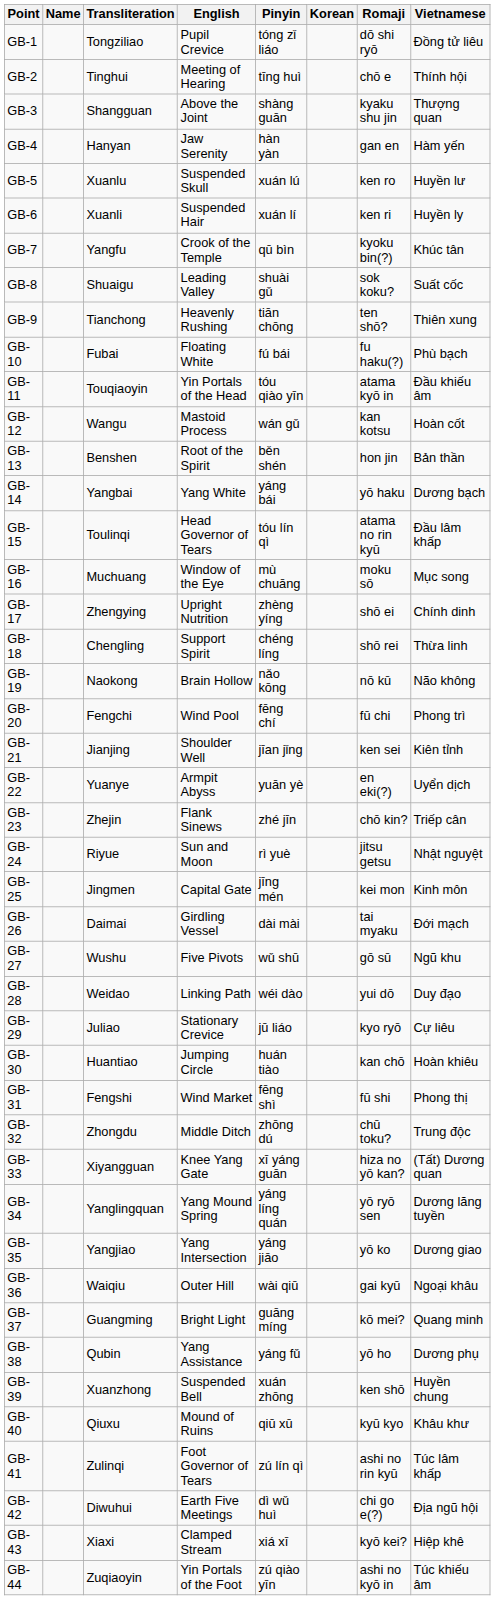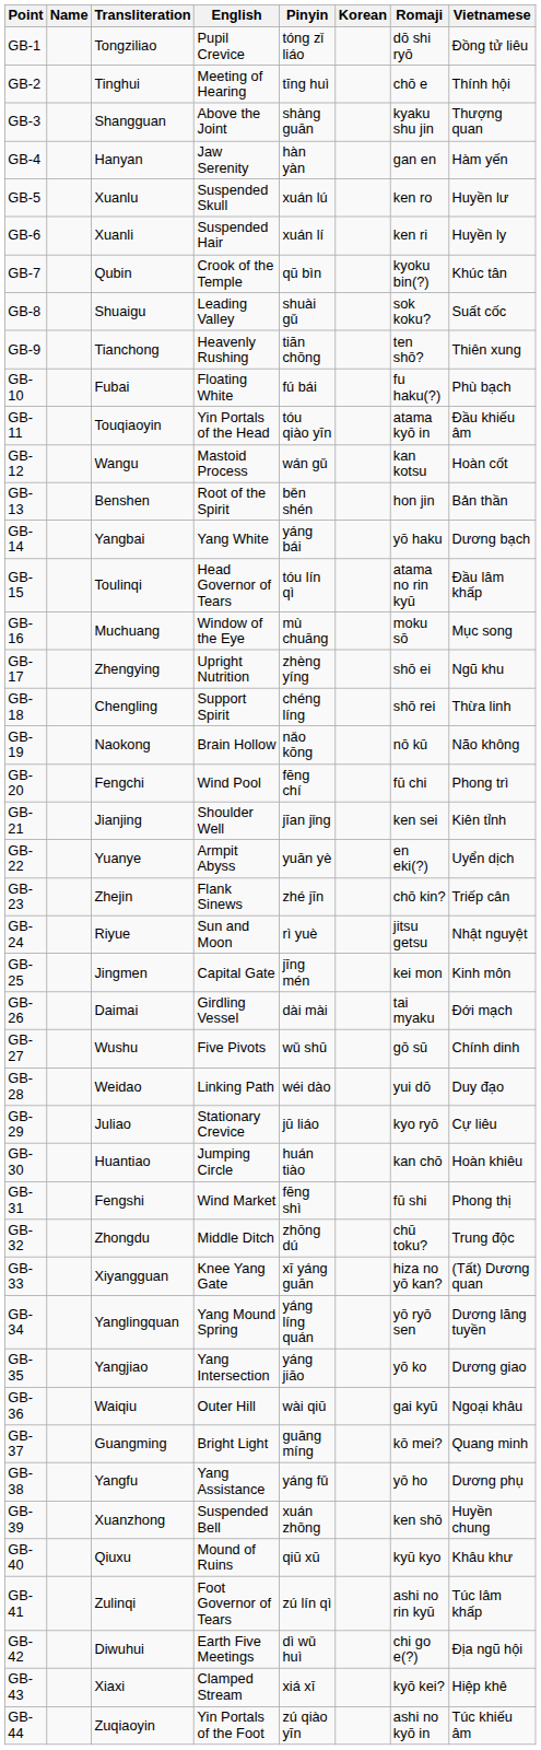GB-7 | Transliteration: Yangfu -> Qubin
GB-17 | Vietnamese: Chính dinh -> Ngũ khu
GB-27 | Vietnamese: Ngũ khu -> Chính dinh
GB-38 | Transliteration: Qubin -> Yangfu
